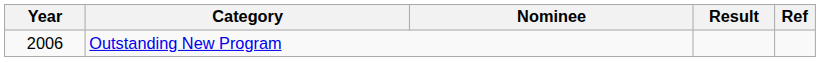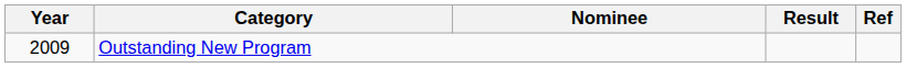Outstanding New Program | Year: 2006 -> 2009
